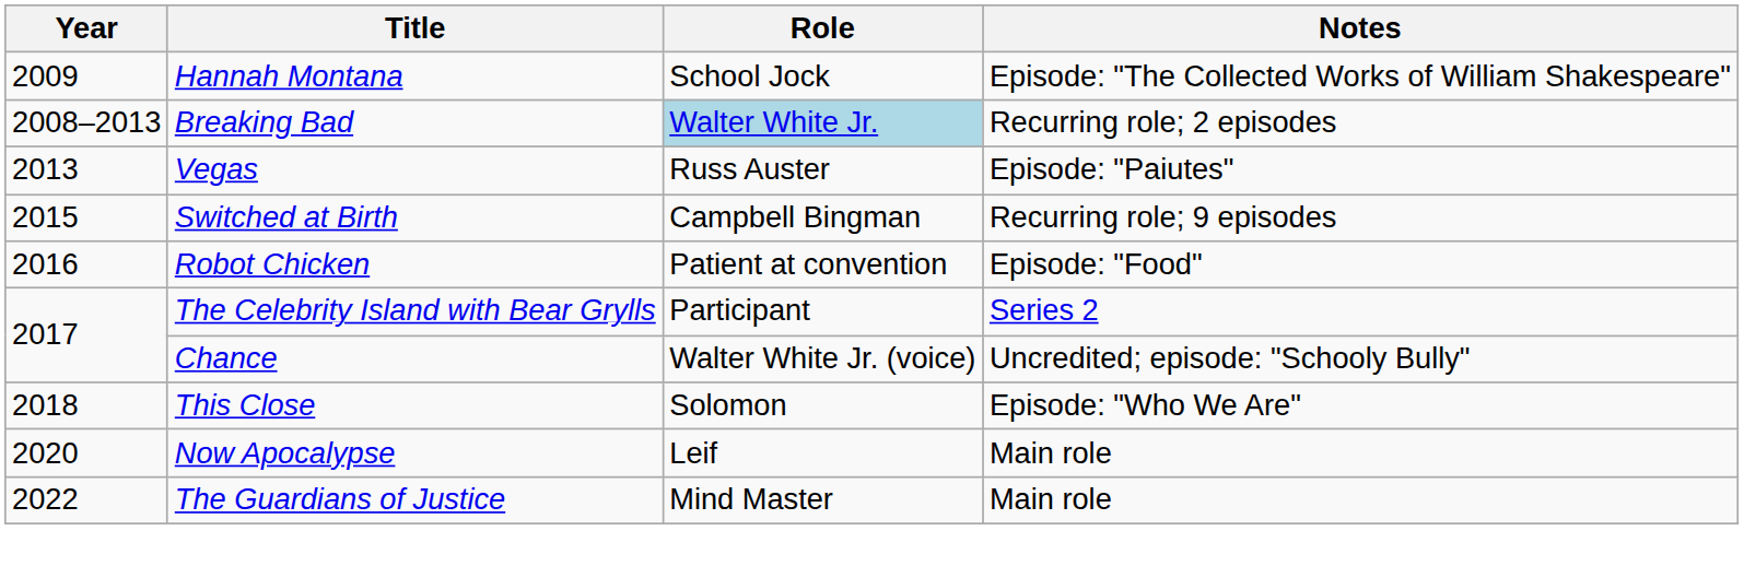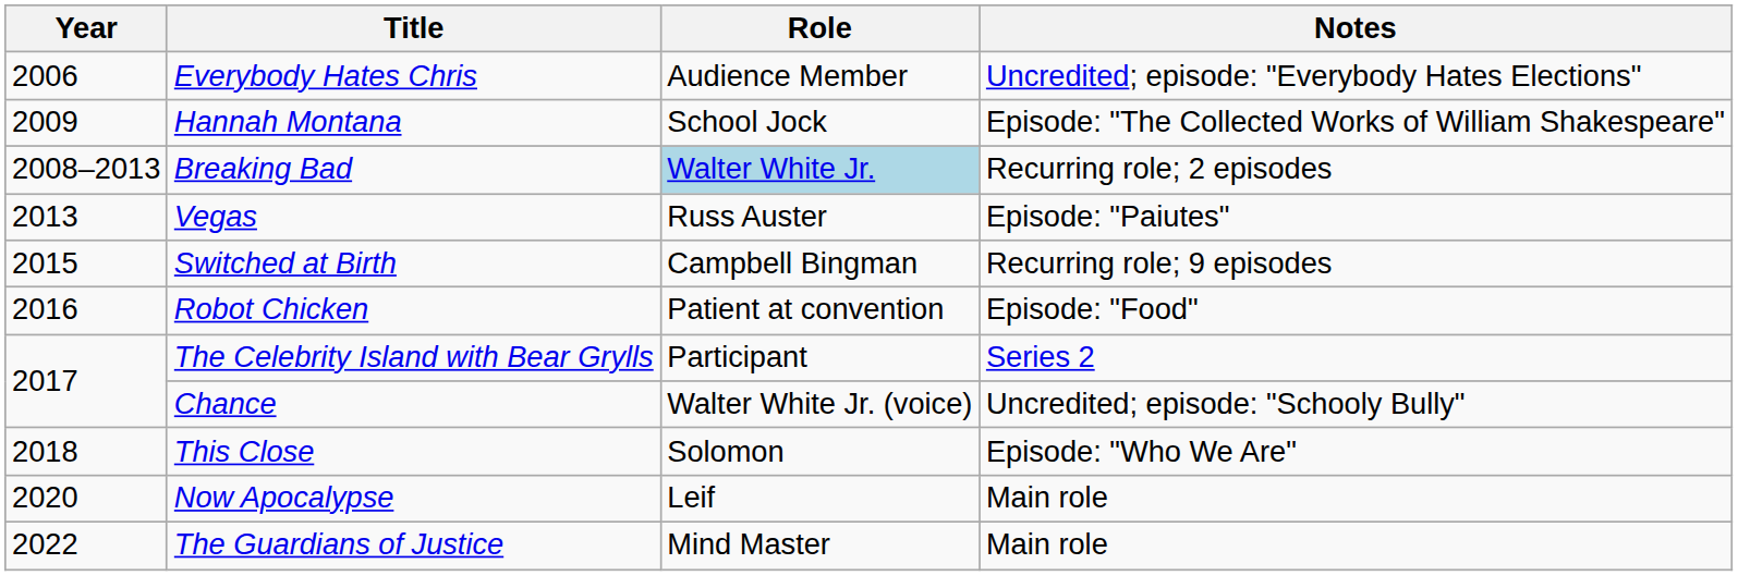+ row: 2006 | Everybody Hates Chris | Audience Member | Uncredited; episode: "Everybody Hates Elections"
